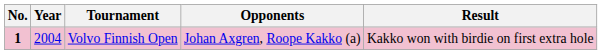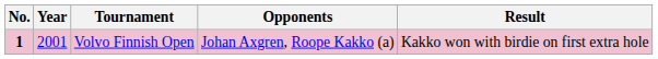Volvo Finnish Open | Year: 2004 -> 2001
